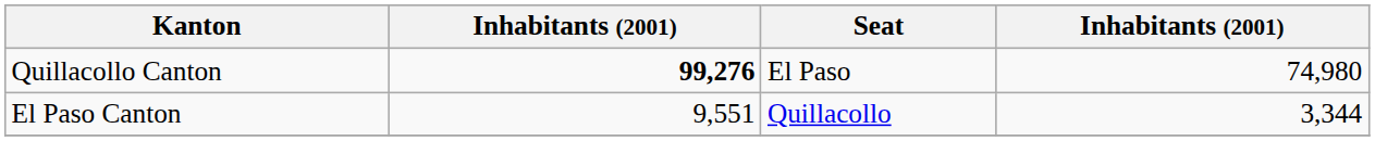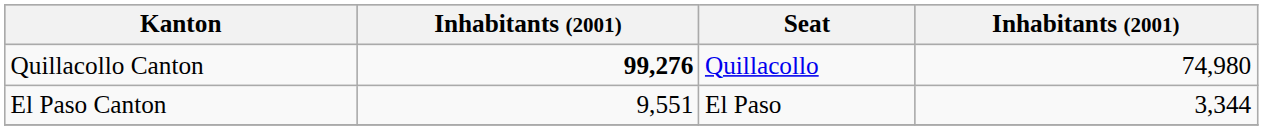Quillacollo Canton | Seat: El Paso -> Quillacollo
El Paso Canton | Seat: Quillacollo -> El Paso
